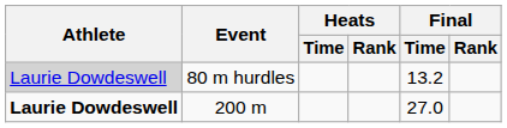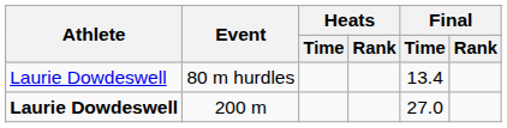80 m hurdles | Athlete: lightgrey background -> no background
80 m hurdles | Final / Time: 13.2 -> 13.4
